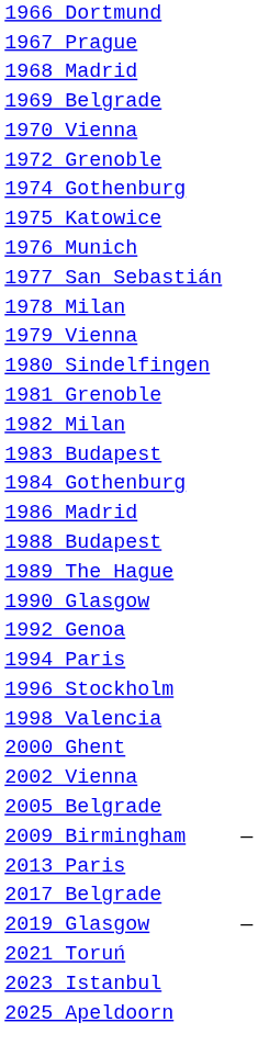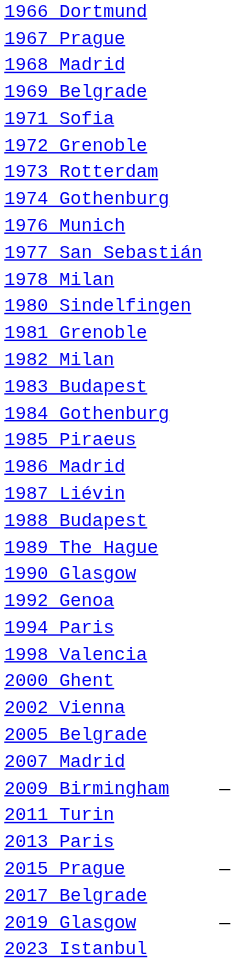- row: 1970 Vienna
+ row: 1971 Sofia
+ row: 1973 Rotterdam
- row: 1975 Katowice
- row: 1979 Vienna
+ row: 1985 Piraeus
+ row: 1987 Liévin
- row: 1996 Stockholm
+ row: 2007 Madrid
+ row: 2011 Turin
+ row: 2015 Prague | —
- row: 2021 Toruń
- row: 2025 Apeldoorn
